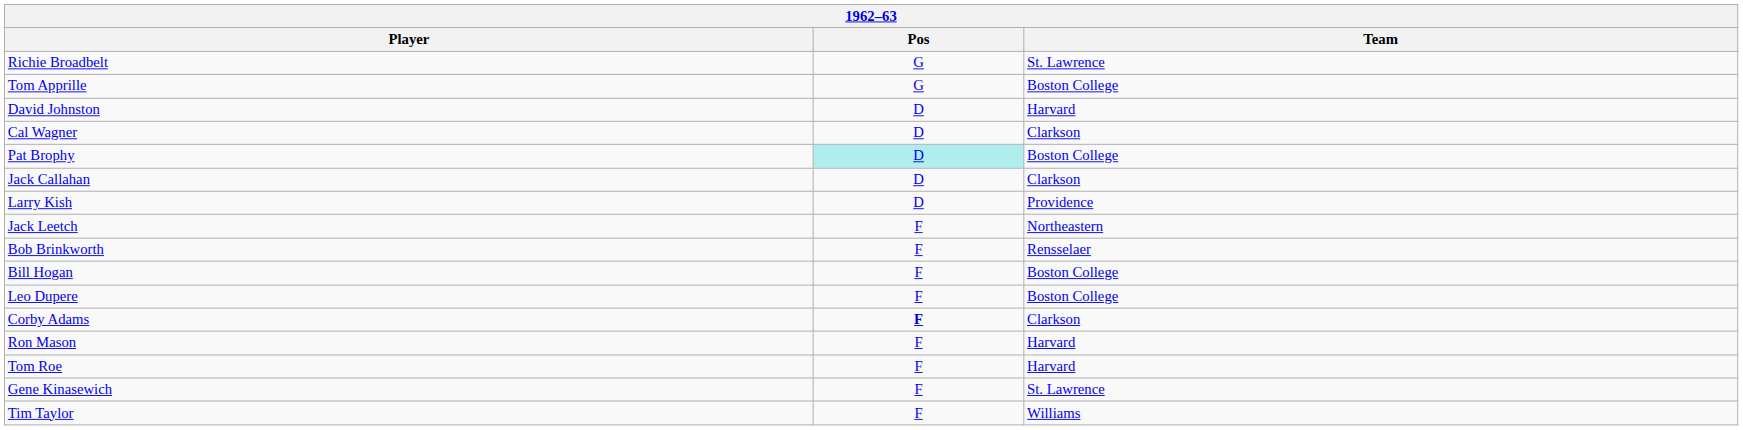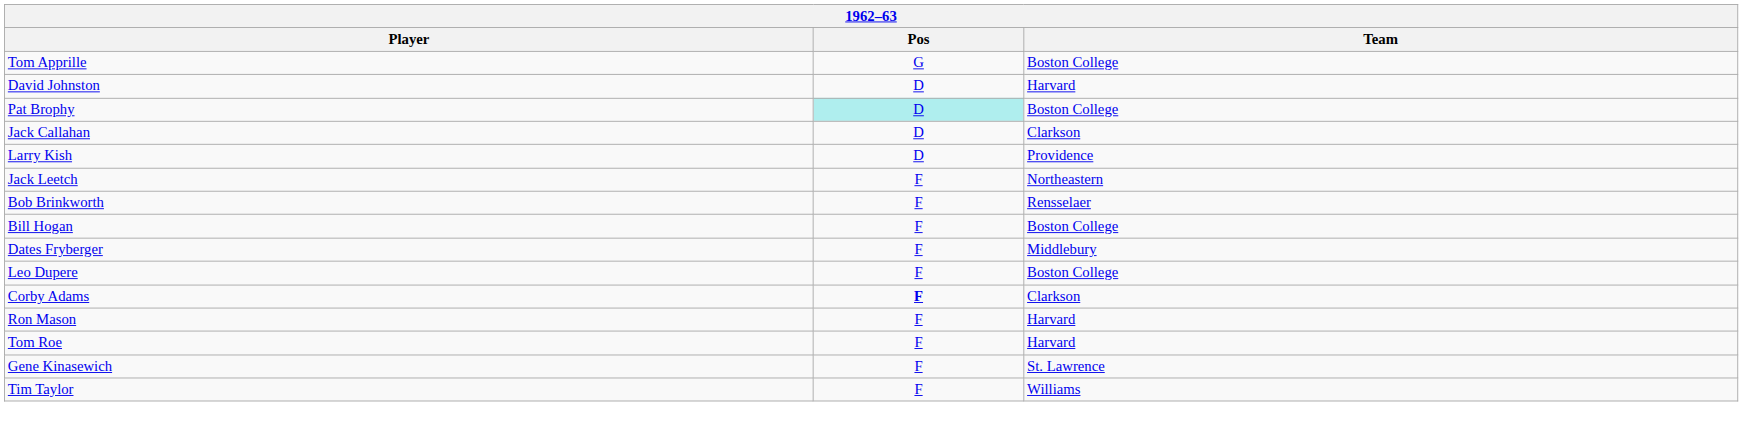- row: Richie Broadbelt | G | St. Lawrence
- row: Cal Wagner | D | Clarkson
+ row: Dates Fryberger | F | Middlebury
